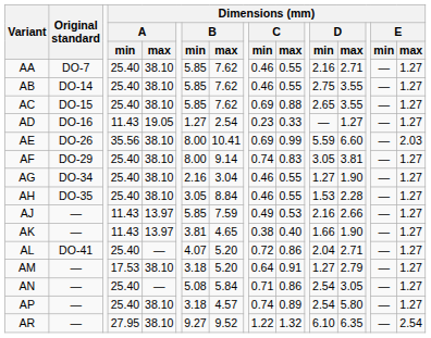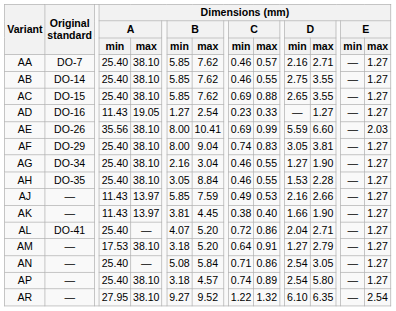AA | column 11: 0.55 -> 0.57
AF | column 8: 9.14 -> 9.04
AK | column 8: 4.65 -> 4.45
